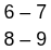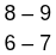rows swapped: 8 – 9 <-> 6 – 7
